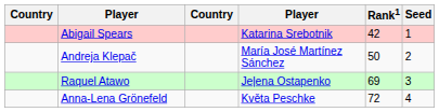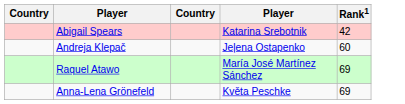- column: Seed | 1 | 2 | 3 | 4
Andreja Klepač | column 4: María José Martínez Sánchez -> Jeļena Ostapenko
Andreja Klepač | Rank1: 50 -> 60
Raquel Atawo | column 4: Jeļena Ostapenko -> María José Martínez Sánchez
Anna-Lena Grönefeld | Rank1: 72 -> 69
